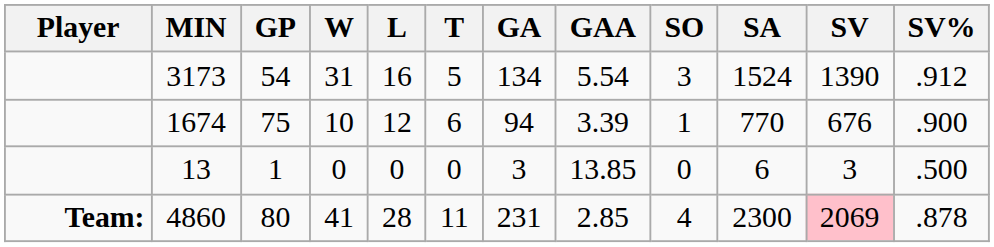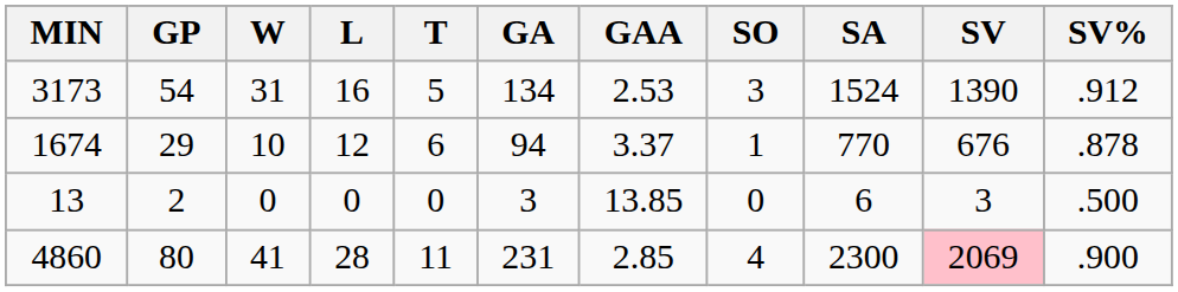- column: Player | Team:
3173 | GAA: 5.54 -> 2.53
1674 | GP: 75 -> 29
1674 | GAA: 3.39 -> 3.37
1674 | SV%: .900 -> .878
13 | GP: 1 -> 2
4860 | SV%: .878 -> .900
